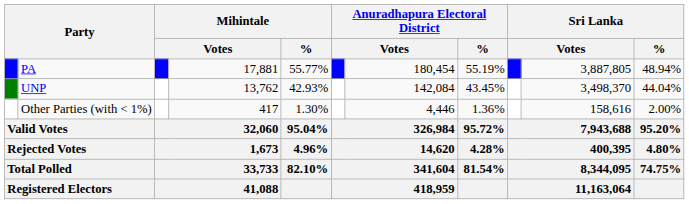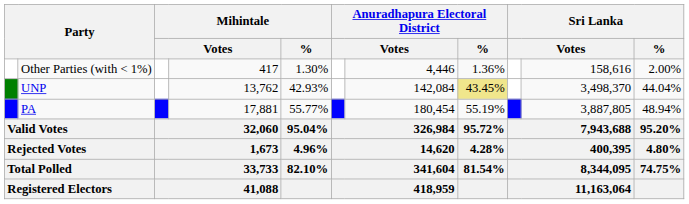rows swapped: PA <-> Other Parties (with < 1%)
UNP | Anuradhapura Electoral District / %: no background -> khaki background
